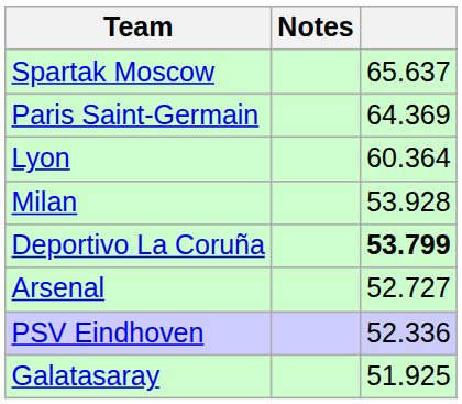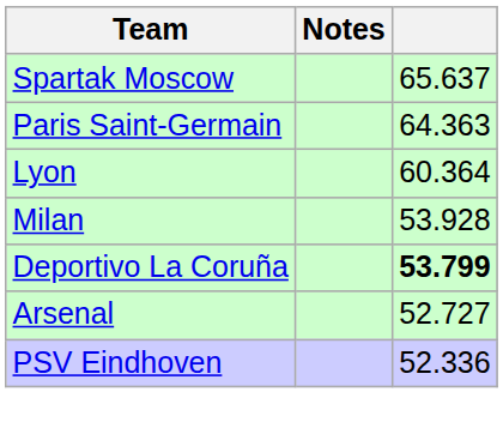Paris Saint-Germain | column 3: 64.369 -> 64.363
- row: Galatasaray | 51.925
